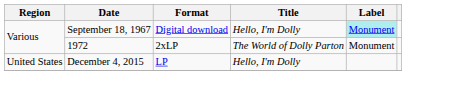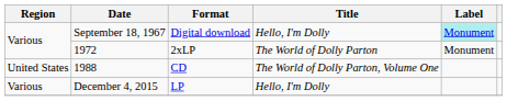+ row: United States | 1988 | CD | The World of Dolly Parton, Volume One
December 4, 2015 | Region: United States -> Various
